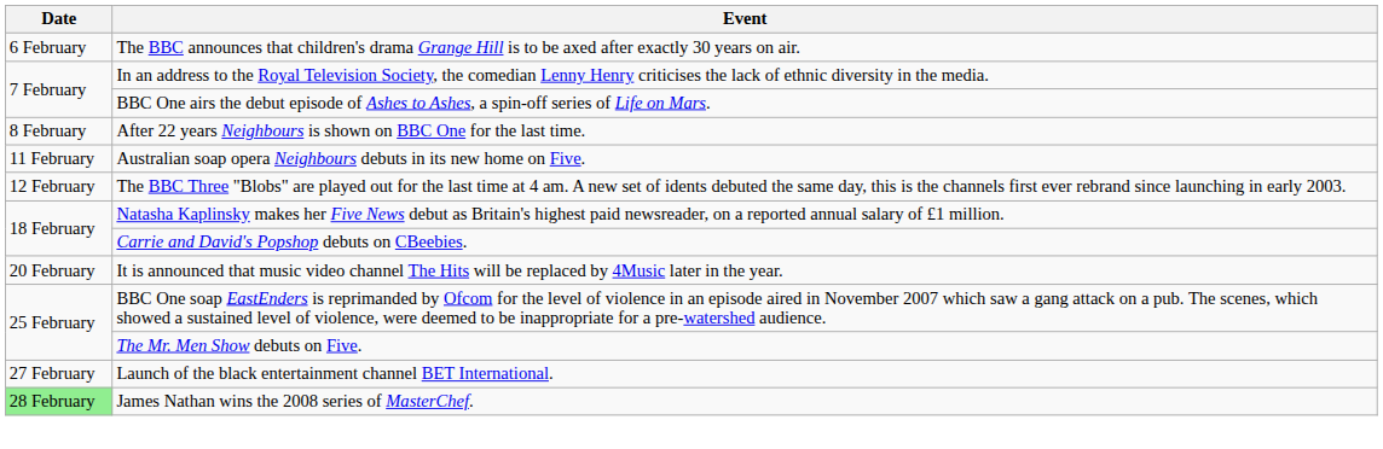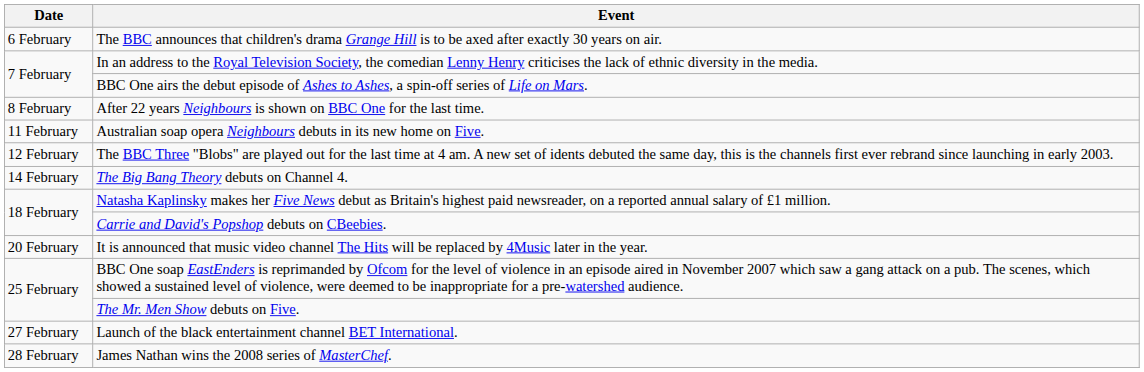+ row: 14 February | The Big Bang Theory debuts on Channel 4.
James Nathan wins the 2008 series of MasterChef. | Date: lightgreen background -> no background
